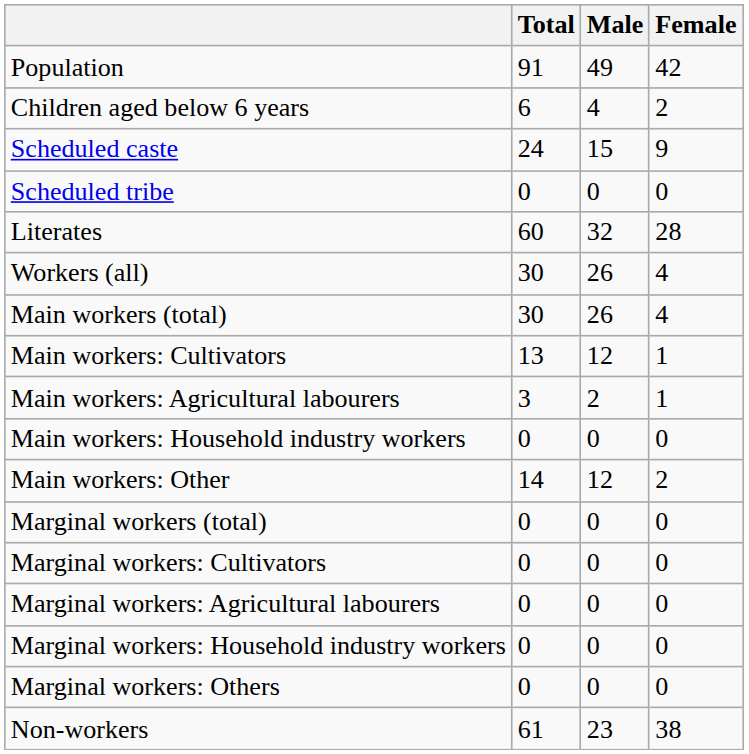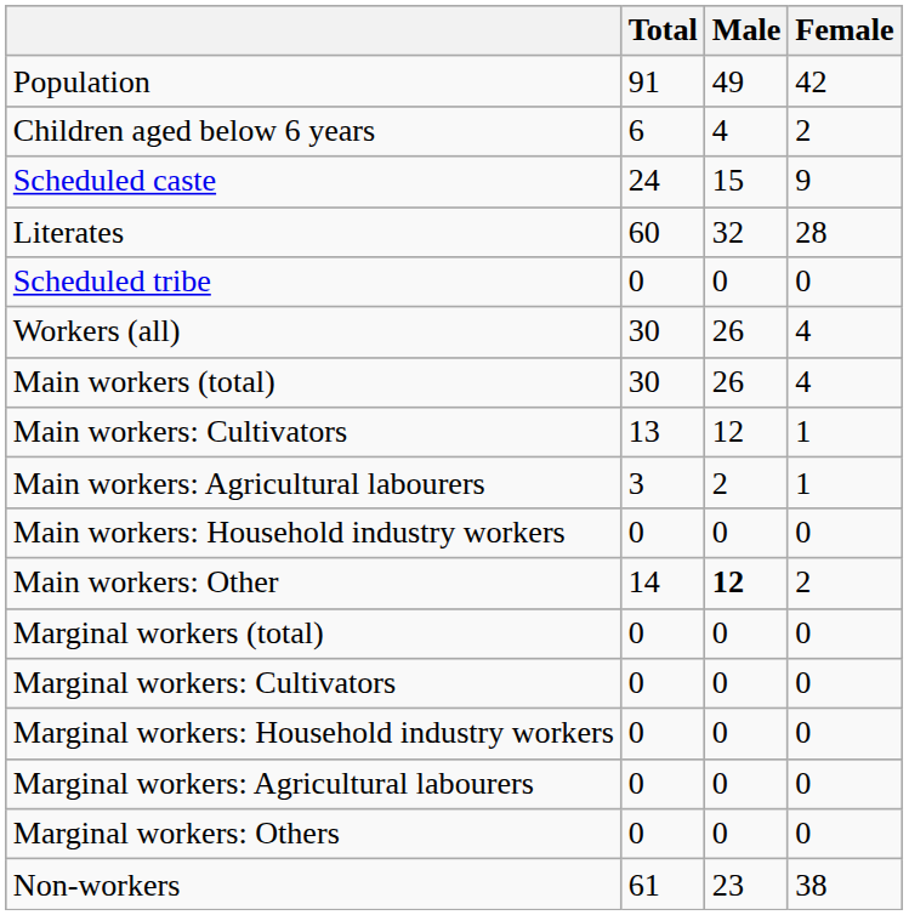rows swapped: Scheduled tribe <-> Literates
Main workers: Other | Male: normal -> bold
rows swapped: Marginal workers: Agricultural labourers <-> Marginal workers: Household industry workers
